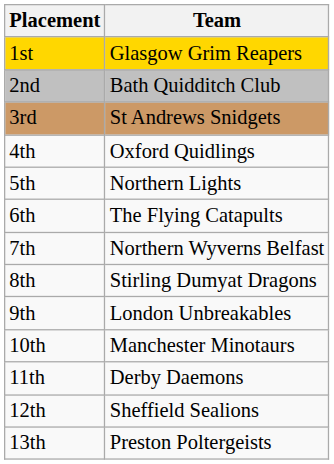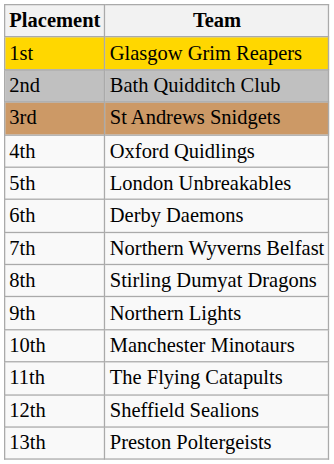5th | Team: Northern Lights -> London Unbreakables
6th | Team: The Flying Catapults -> Derby Daemons
9th | Team: London Unbreakables -> Northern Lights
11th | Team: Derby Daemons -> The Flying Catapults
